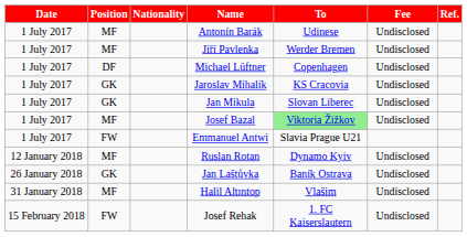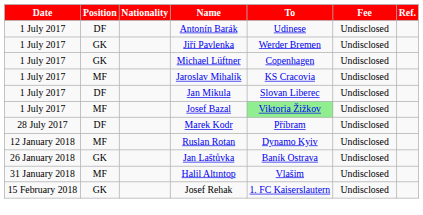Antonín Barák | Position: MF -> DF
Jiří Pavlenka | Position: MF -> GK
Michael Lüftner | Position: DF -> GK
Jaroslav Mihalík | Position: GK -> MF
Jan Mikula | Position: GK -> DF
- row: 1 July 2017 | FW | Emmanuel Antwi | Slavia Prague U21
+ row: 28 July 2017 | DF | Marek Kodr | Příbram | Undisclosed
Josef Rehak | Position: FW -> GK
